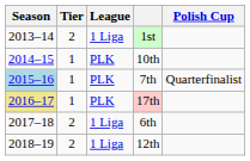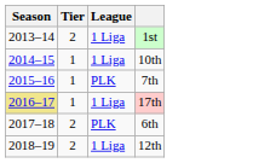- column: Polish Cup | Quarterfinalist
10th | League: PLK -> 1 Liga
7th | Season: lightblue background -> no background
17th | League: PLK -> 1 Liga
6th | League: 1 Liga -> PLK
